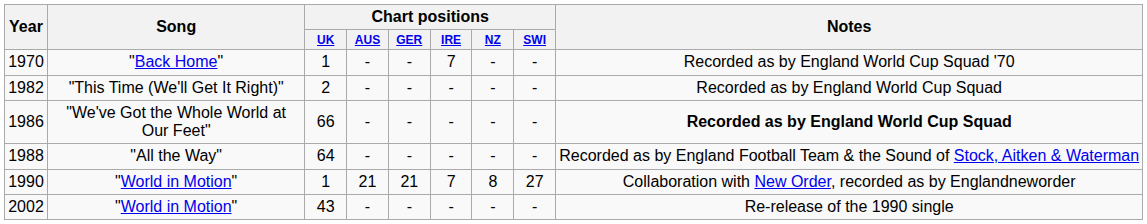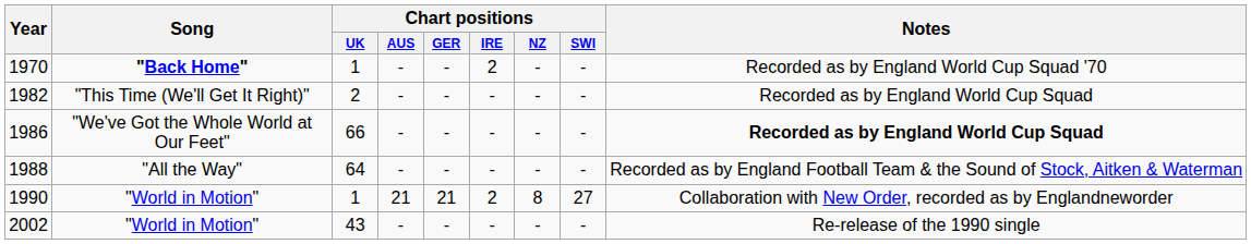1970 | Song: normal -> bold
1970 | Chart positions / IRE: 7 -> 2
1990 | Chart positions / IRE: 7 -> 2
